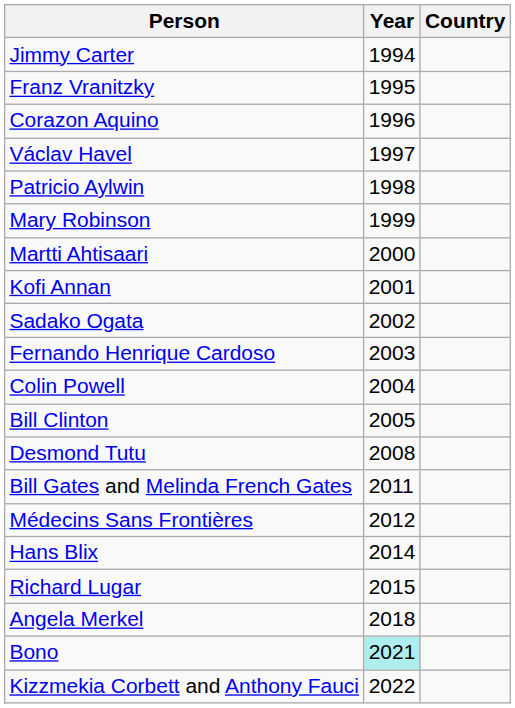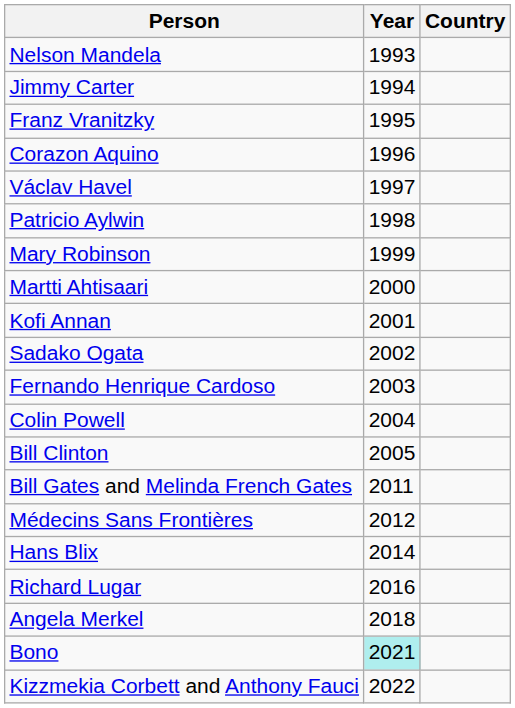+ row: Nelson Mandela | 1993
- row: Desmond Tutu | 2008
Richard Lugar | Year: 2015 -> 2016
